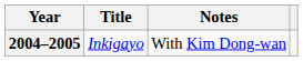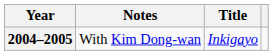columns swapped: Title <-> Notes
